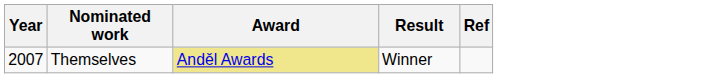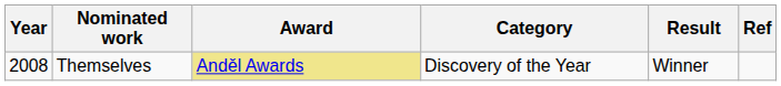+ column: Category | Discovery of the Year
Themselves | Year: 2007 -> 2008
